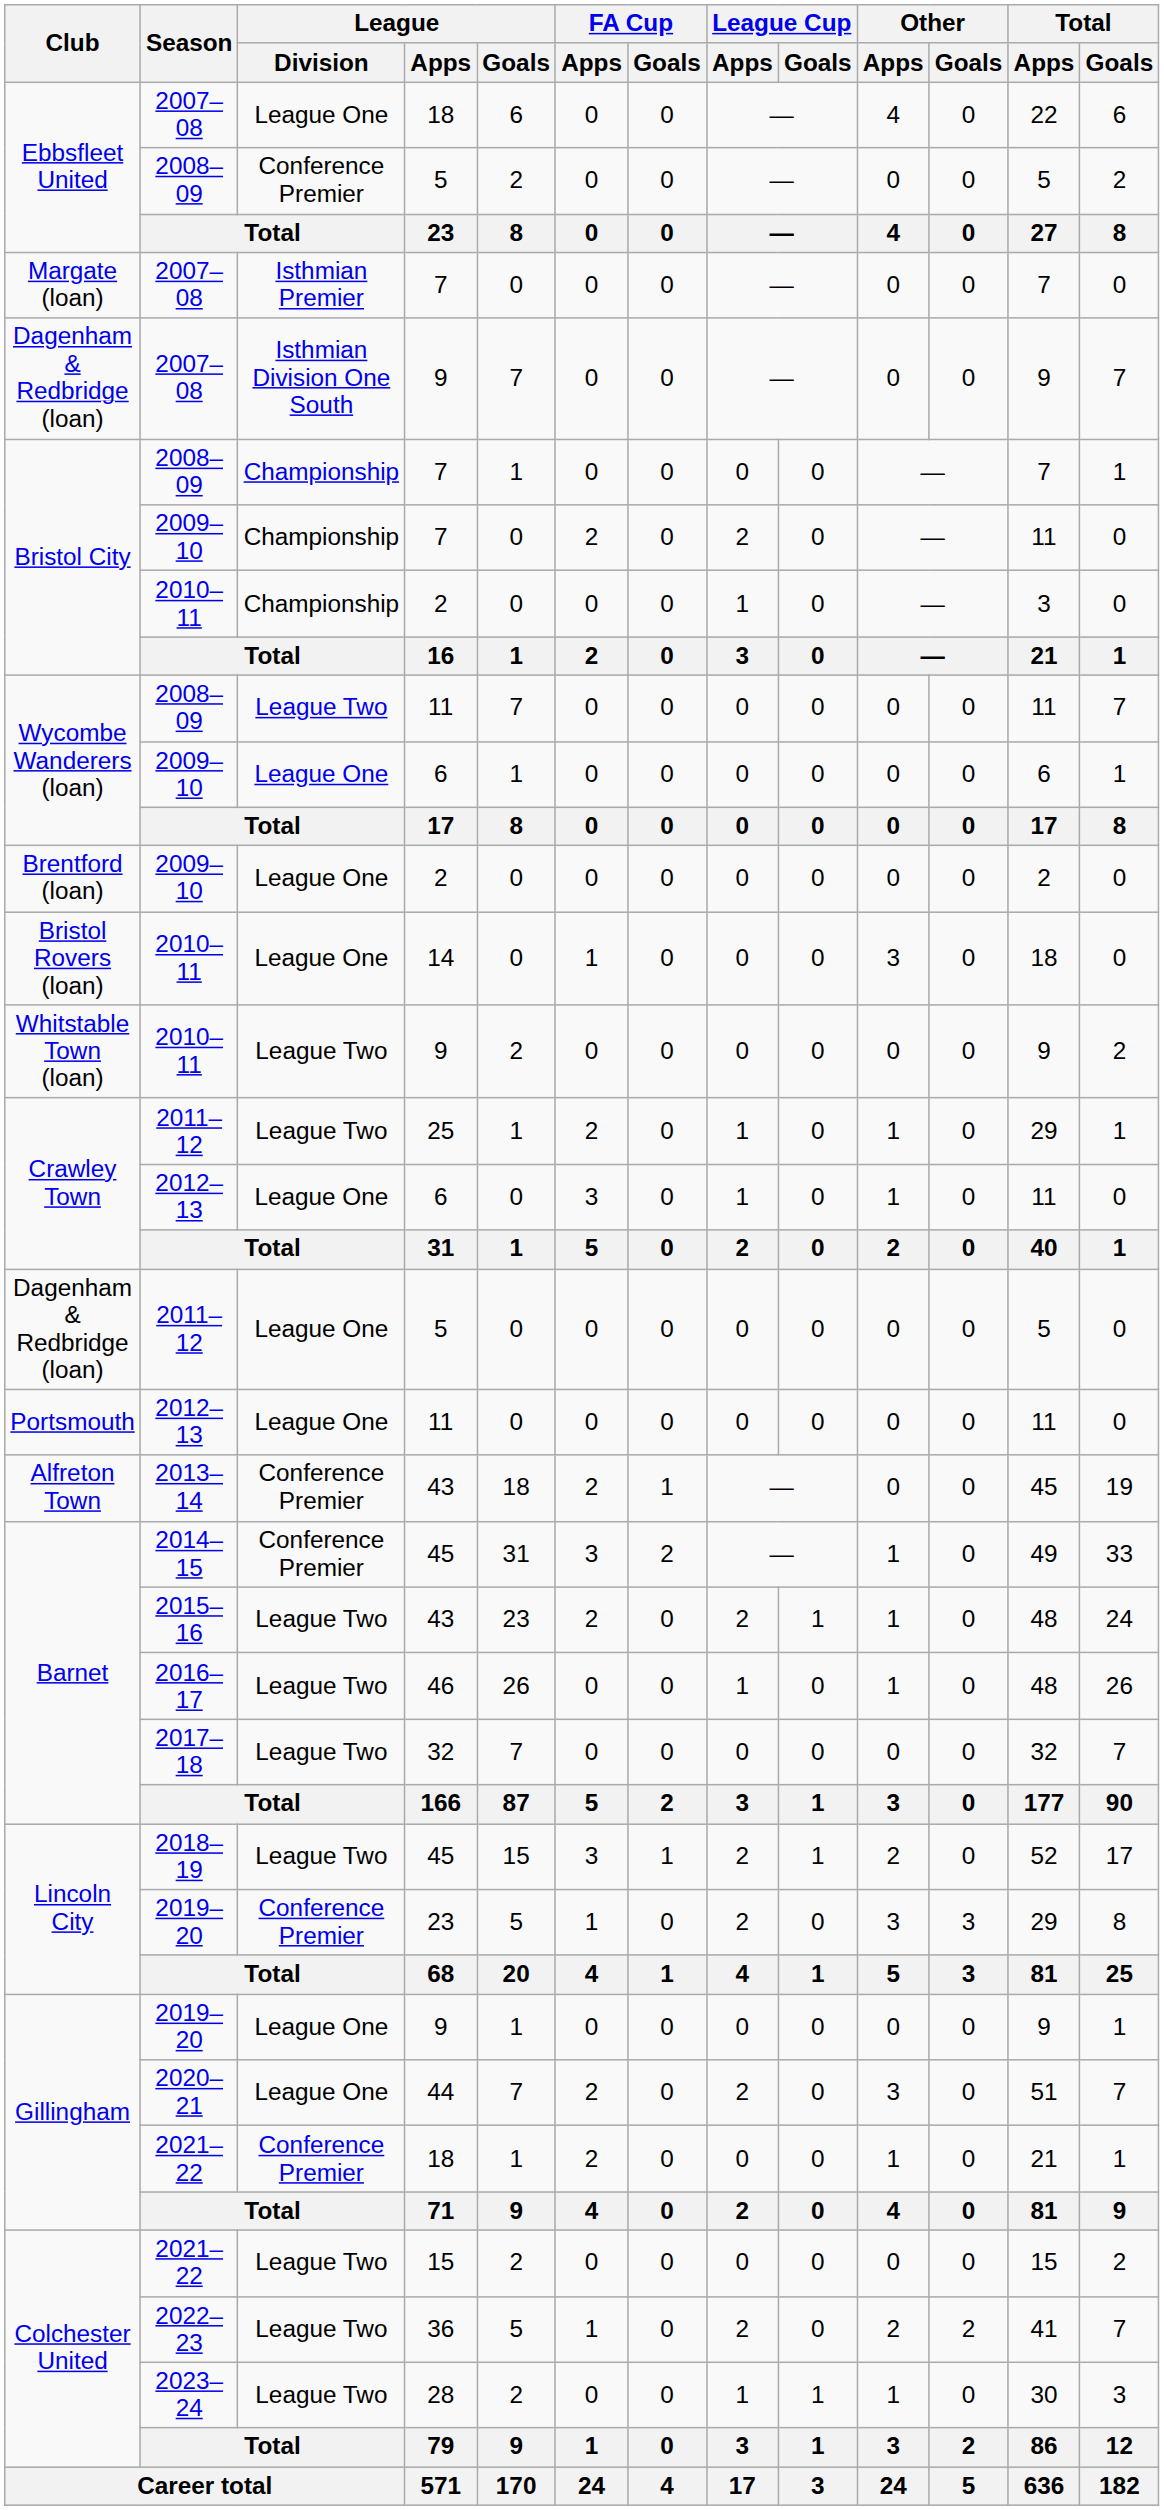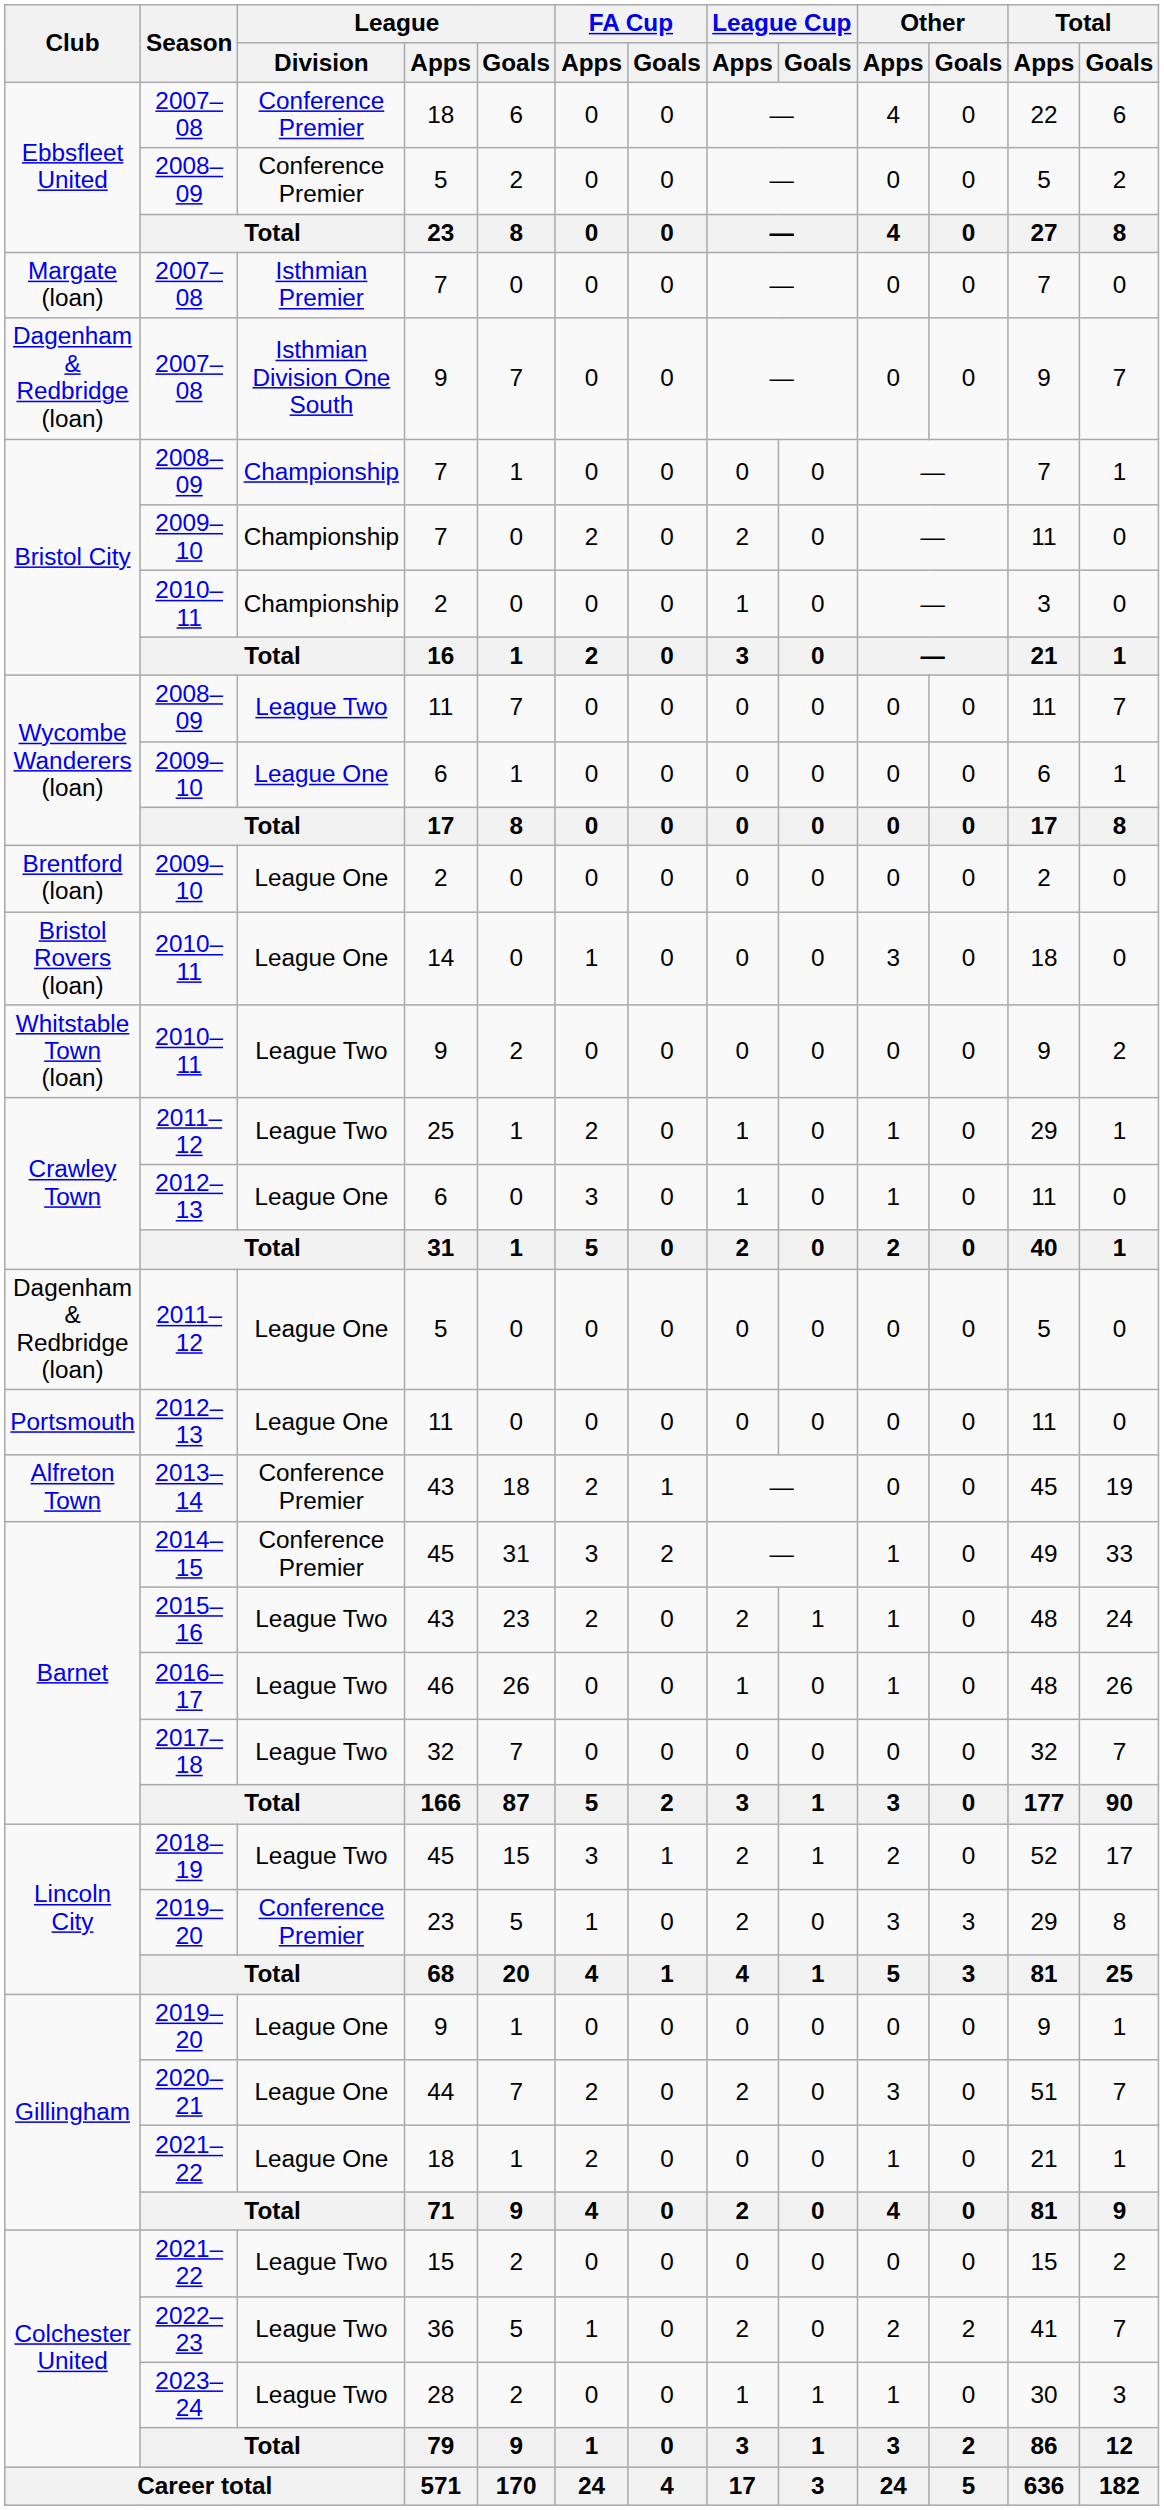2007–08 / 18 | League / Division: League One -> Conference Premier
2021–22 / 18 | League / Division: Conference Premier -> League One
